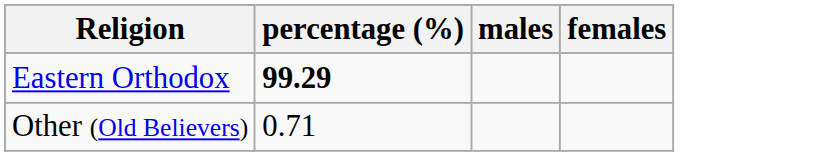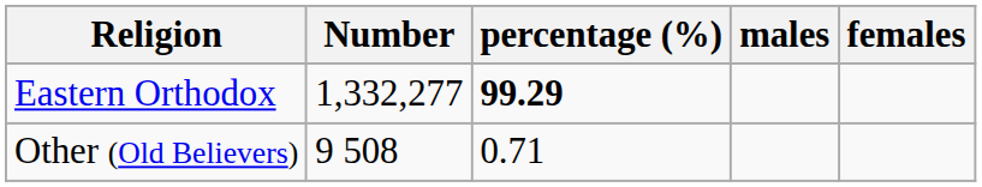+ column: Number | 1,332,277 | 9 508
